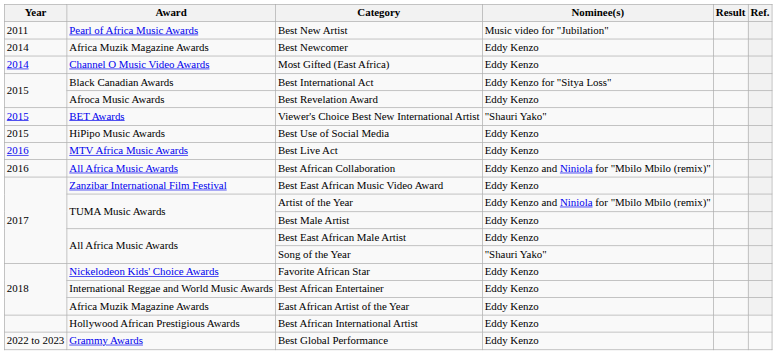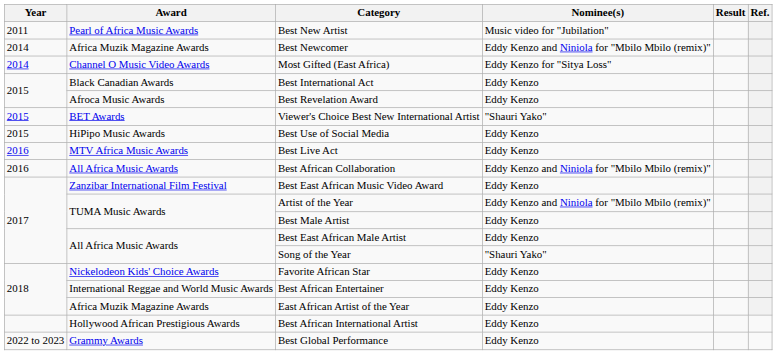Best Newcomer | Nominee(s): Eddy Kenzo -> Eddy Kenzo and Niniola for "Mbilo Mbilo (remix)"
Most Gifted (East Africa) | Nominee(s): Eddy Kenzo -> Eddy Kenzo for "Sitya Loss"
Best International Act | Nominee(s): Eddy Kenzo for "Sitya Loss" -> Eddy Kenzo
